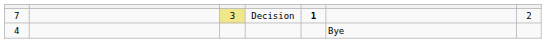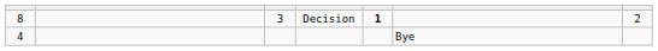Decision | column 1: 7 -> 8
Decision | column 3: khaki background -> no background
